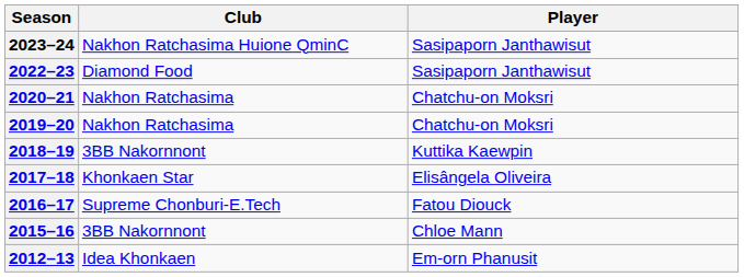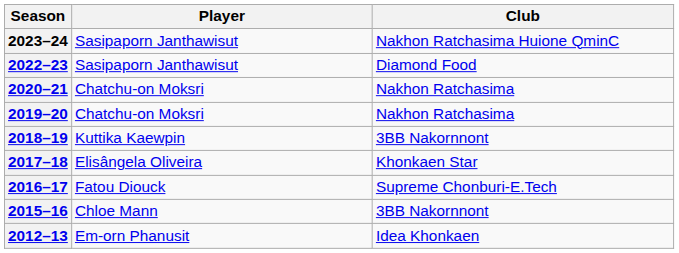columns swapped: Player <-> Club
